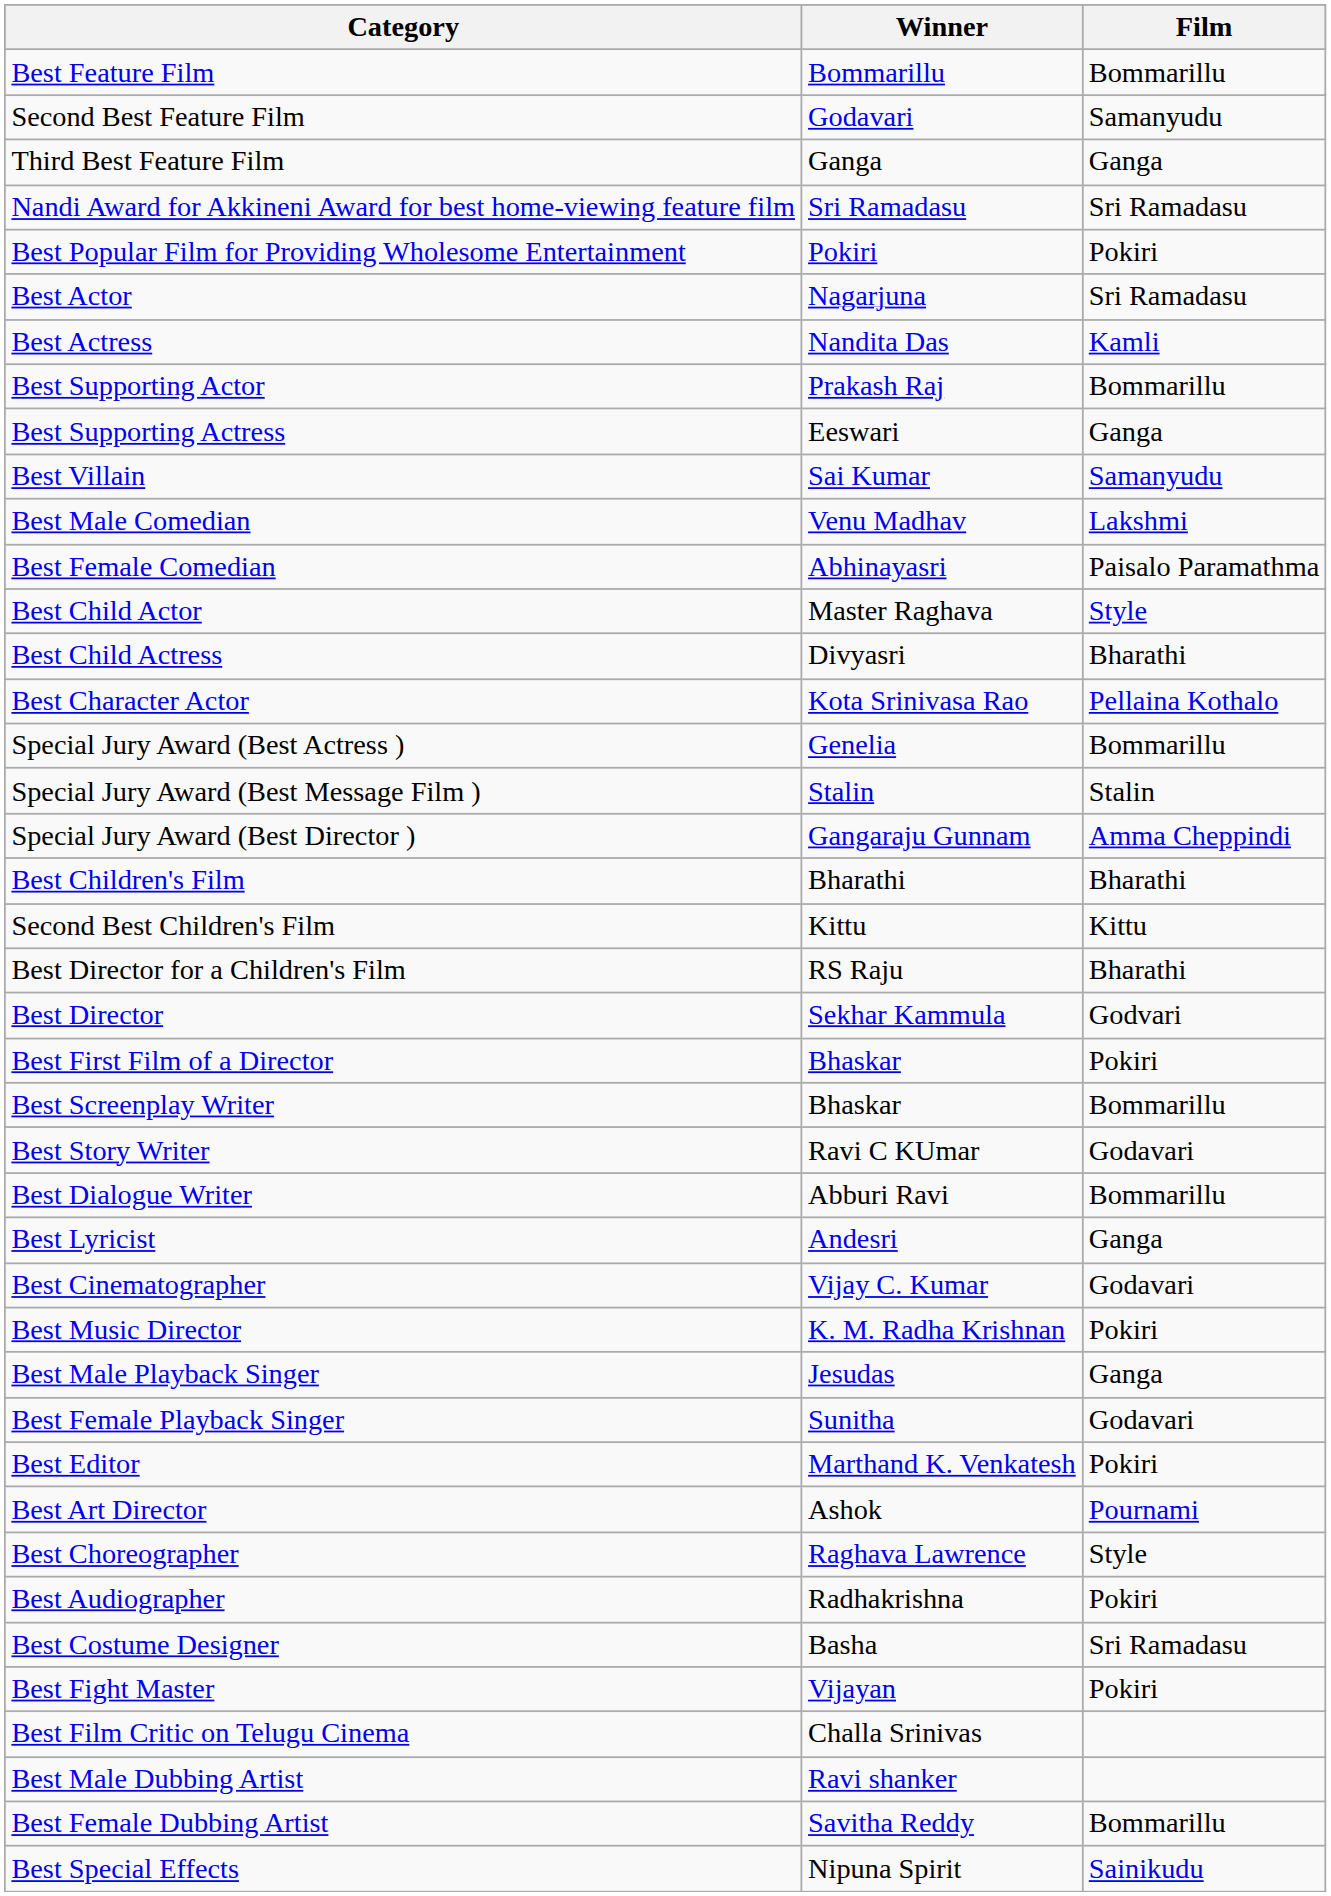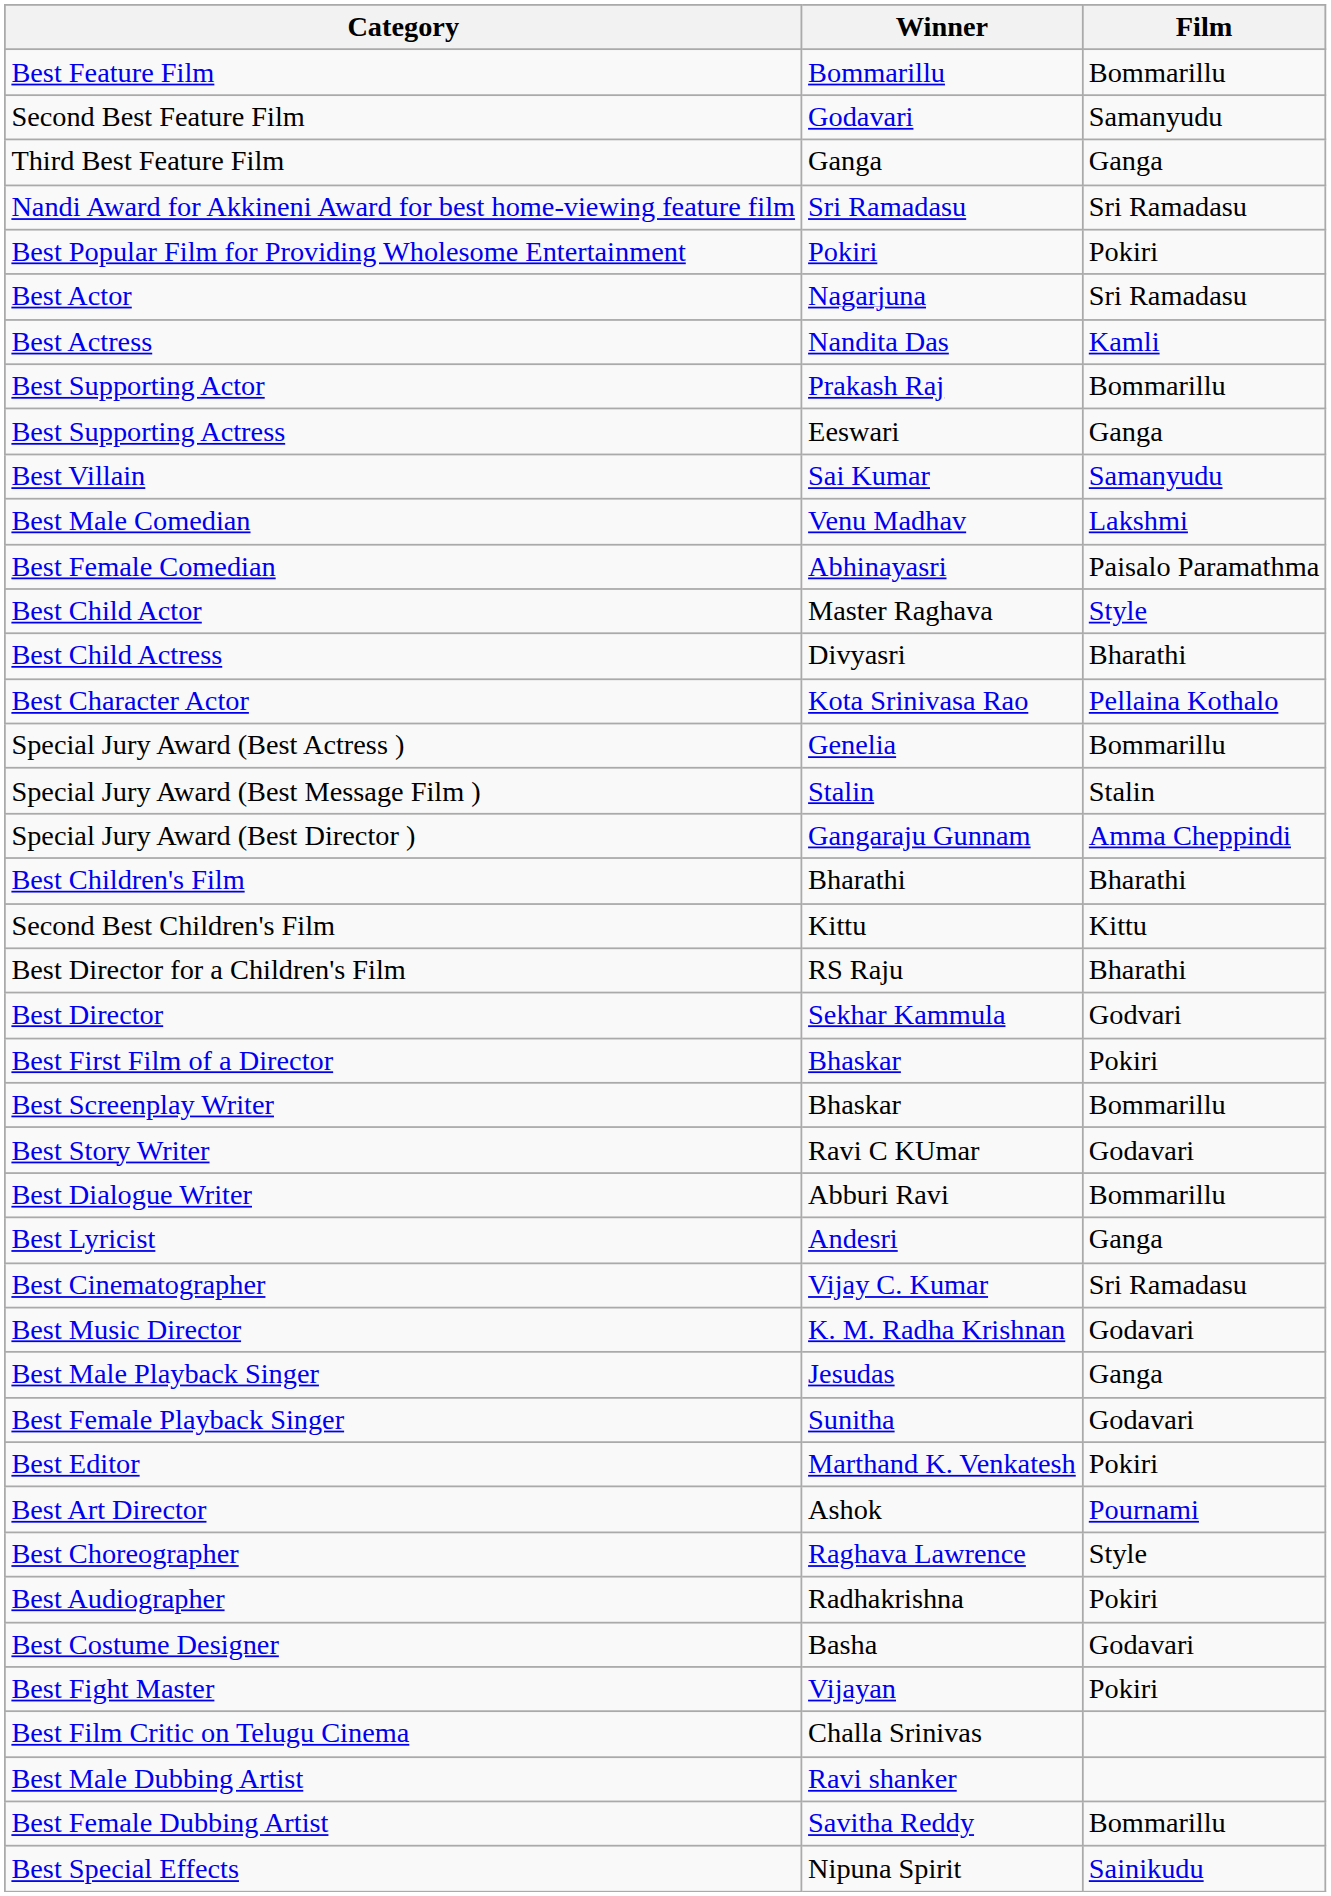Best Cinematographer | Film: Godavari -> Sri Ramadasu
Best Music Director | Film: Pokiri -> Godavari
Best Costume Designer | Film: Sri Ramadasu -> Godavari
